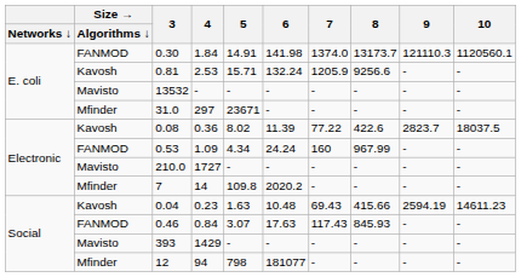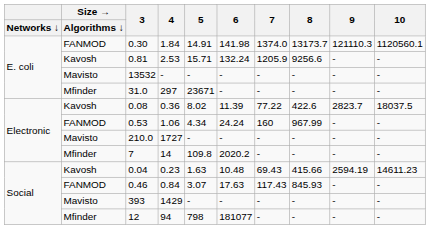0.53 | 4: 1.09 -> 1.06
